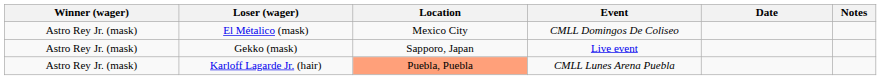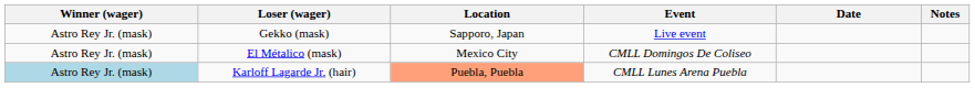rows swapped: El Métalico (mask) <-> Gekko (mask)
Karloff Lagarde Jr. (hair) | Winner (wager): no background -> lightblue background
